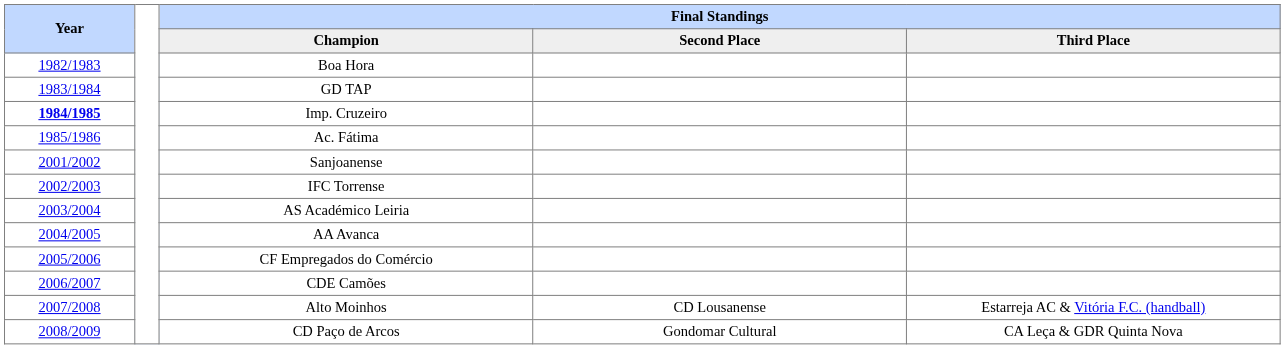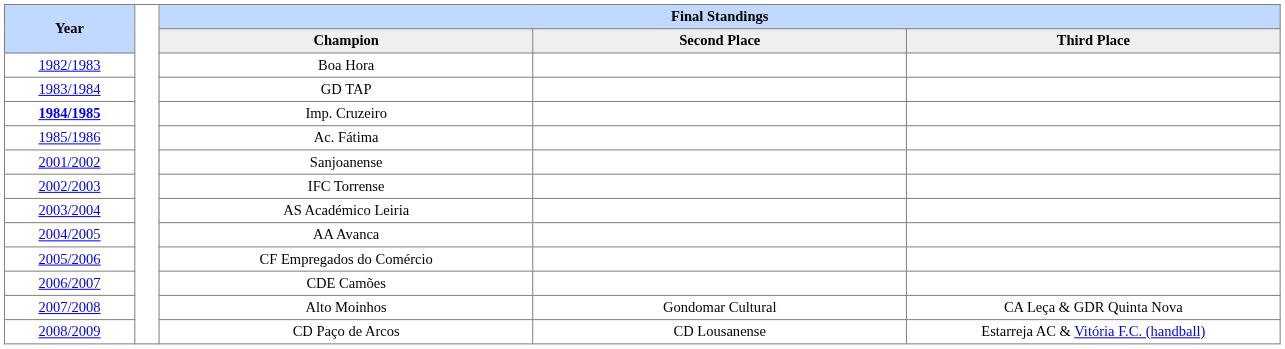Alto Moinhos | Final Standings / Second Place: CD Lousanense -> Gondomar Cultural
Alto Moinhos | Final Standings / Third Place: Estarreja AC & Vitória F.C. (handball) -> CA Leça & GDR Quinta Nova
CD Paço de Arcos | Final Standings / Second Place: Gondomar Cultural -> CD Lousanense
CD Paço de Arcos | Final Standings / Third Place: CA Leça & GDR Quinta Nova -> Estarreja AC & Vitória F.C. (handball)
